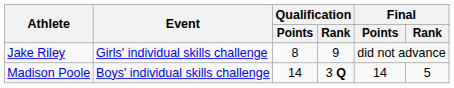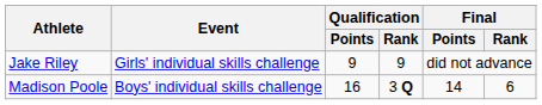Jake Riley | Qualification / Points: 8 -> 9
Madison Poole | Qualification / Points: 14 -> 16
Madison Poole | Final / Rank: 5 -> 6
